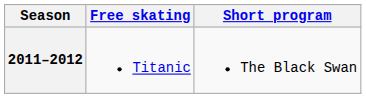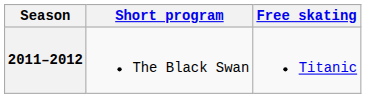columns swapped: Short program <-> Free skating
